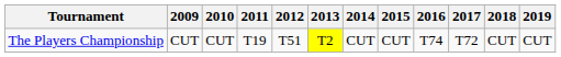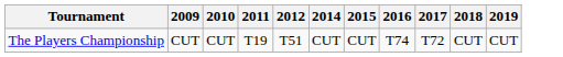- column: 2013 | T2
